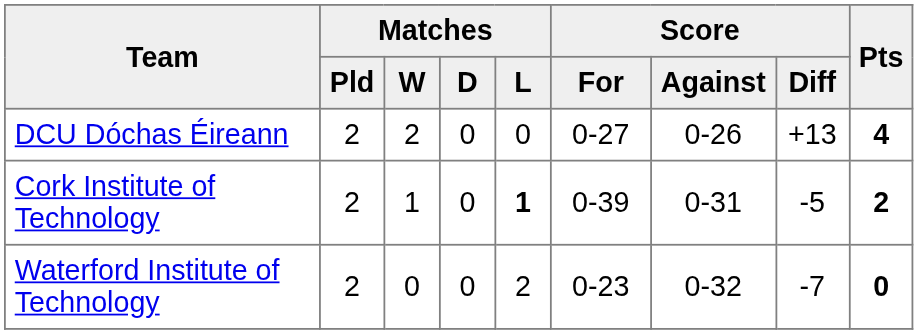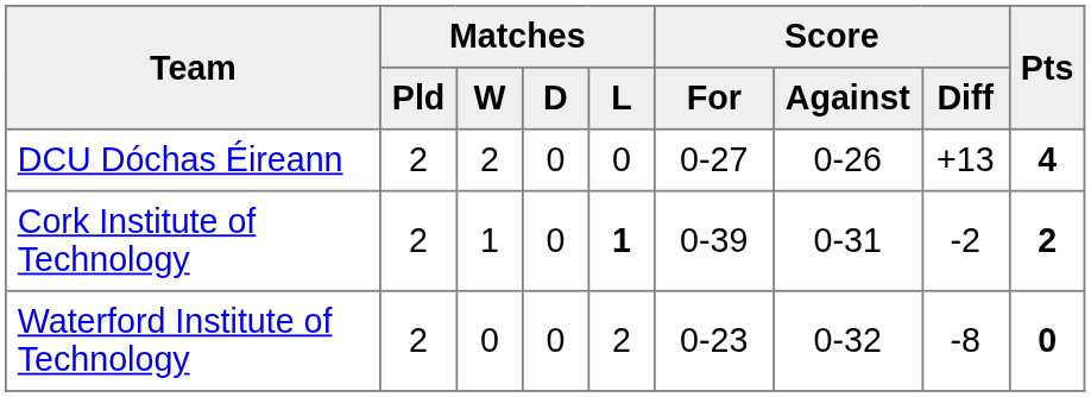Cork Institute of Technology | Score / Diff: -5 -> -2
Waterford Institute of Technology | Score / Diff: -7 -> -8
